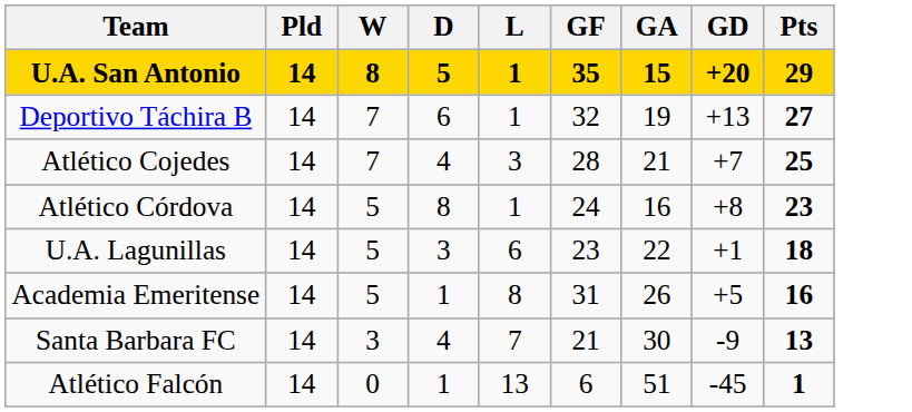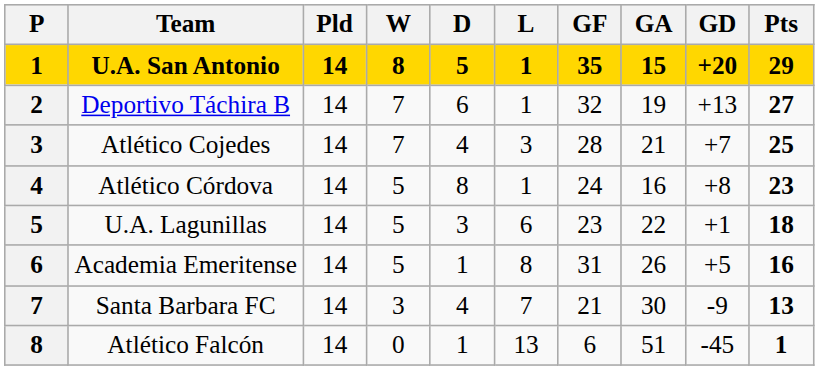+ column: P | 1 | 2 | 3 | 4 | 5 | 6 | 7 | 8
